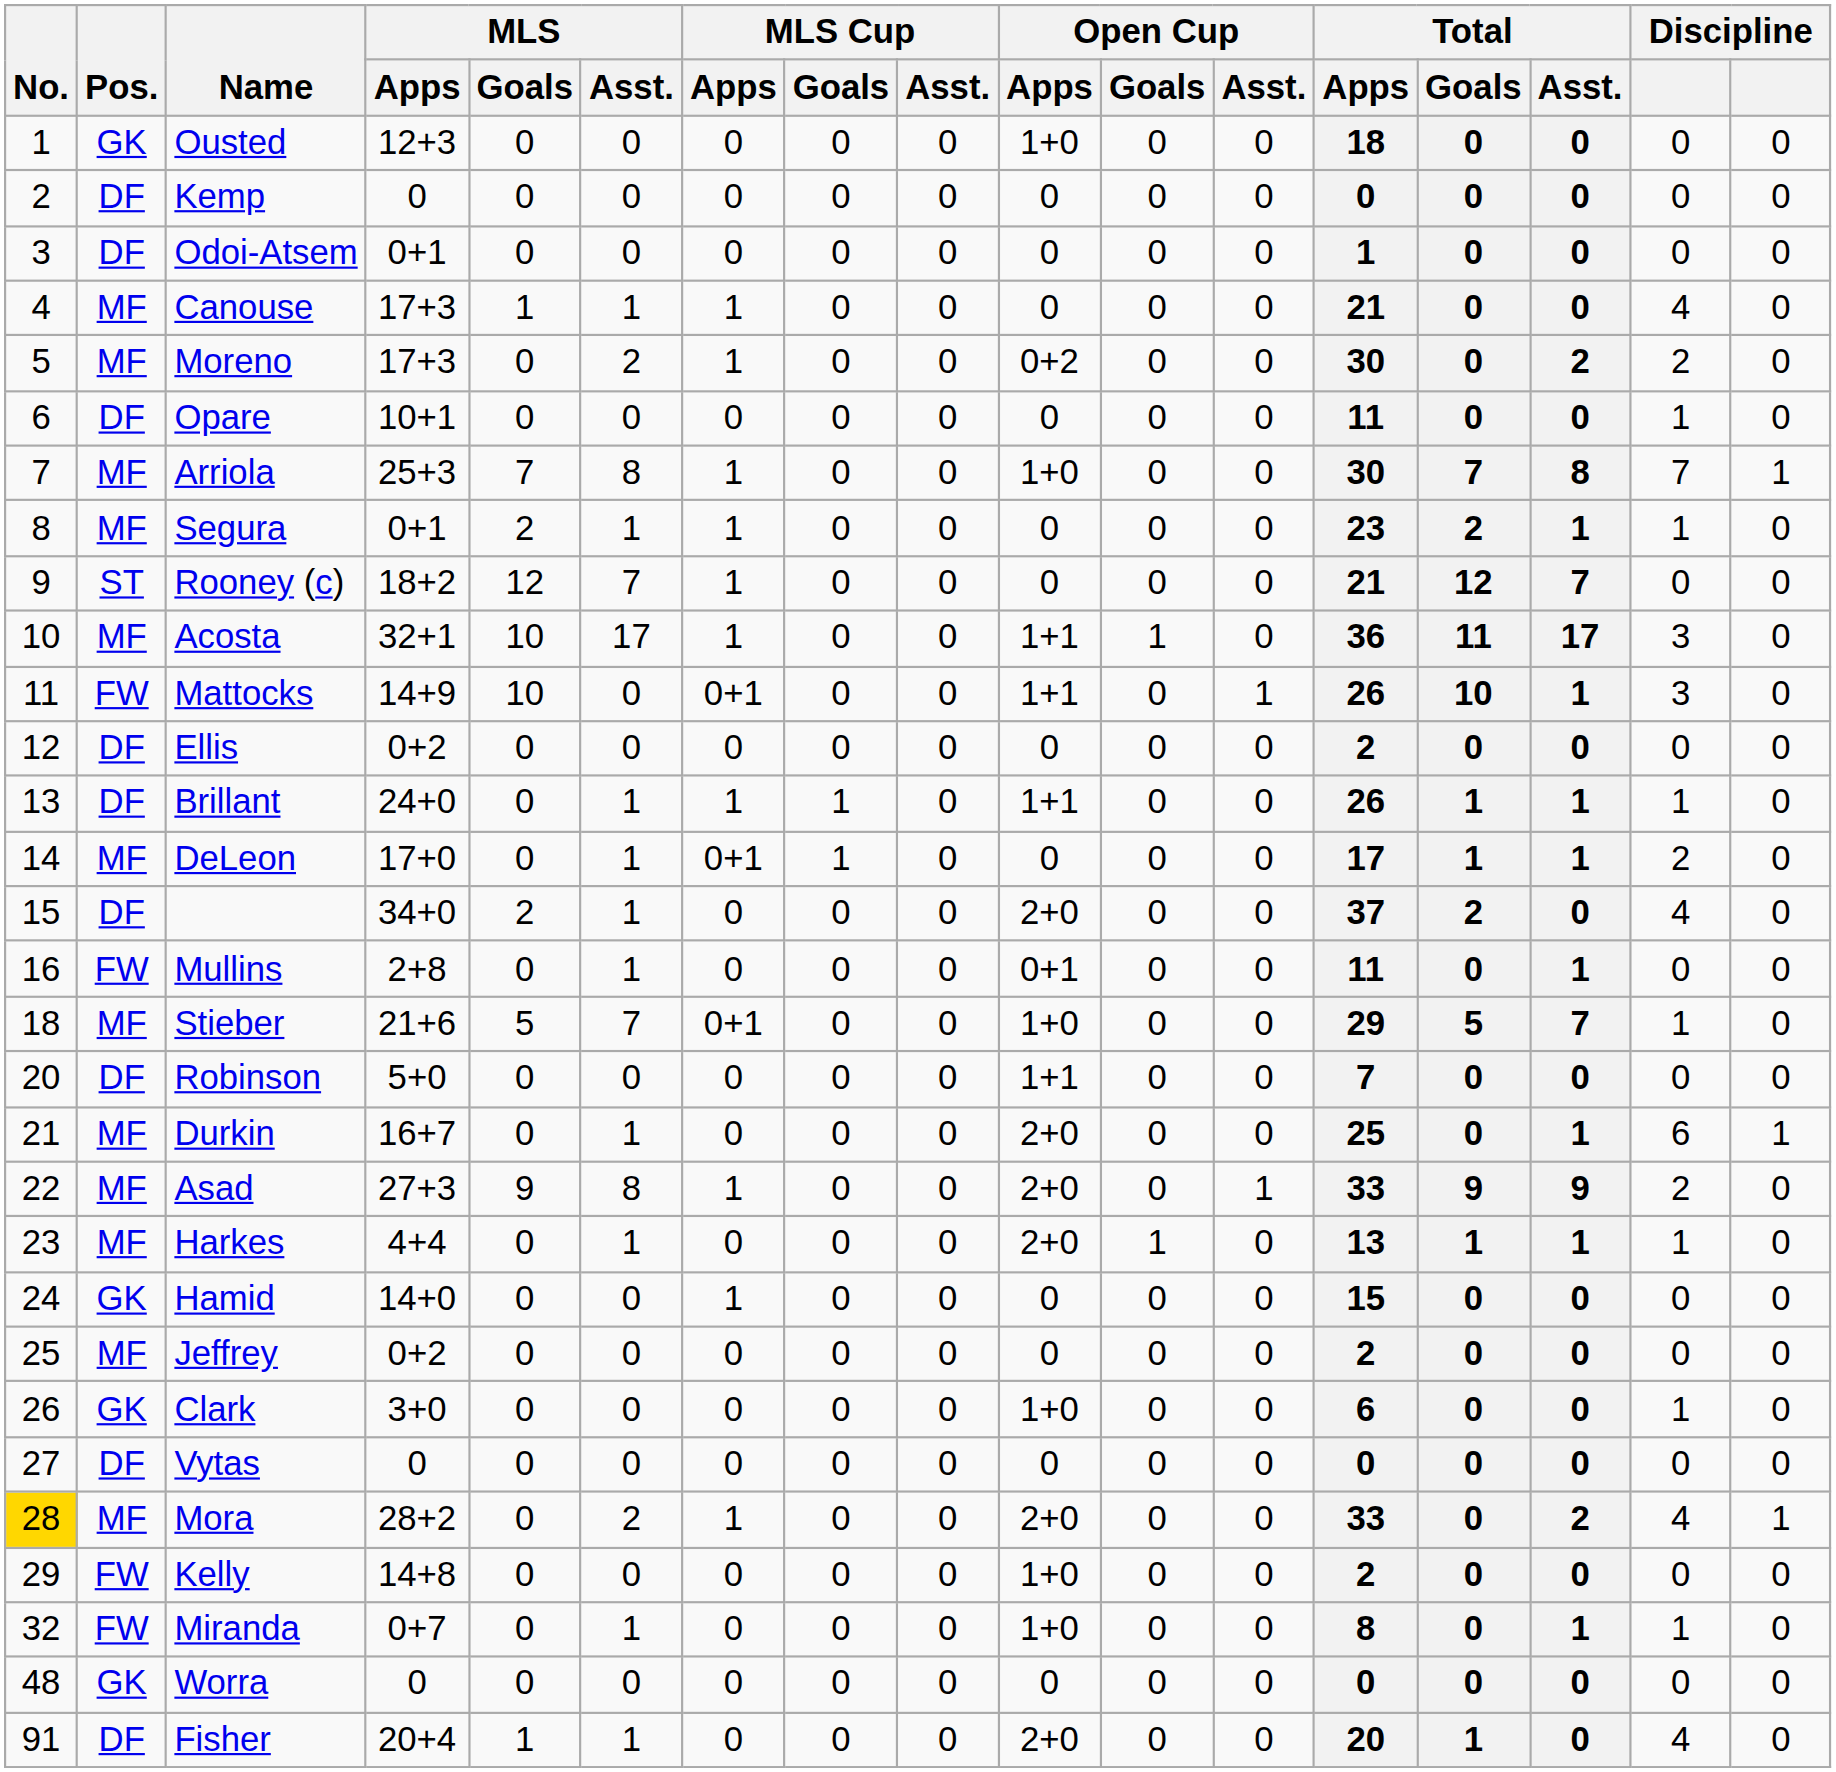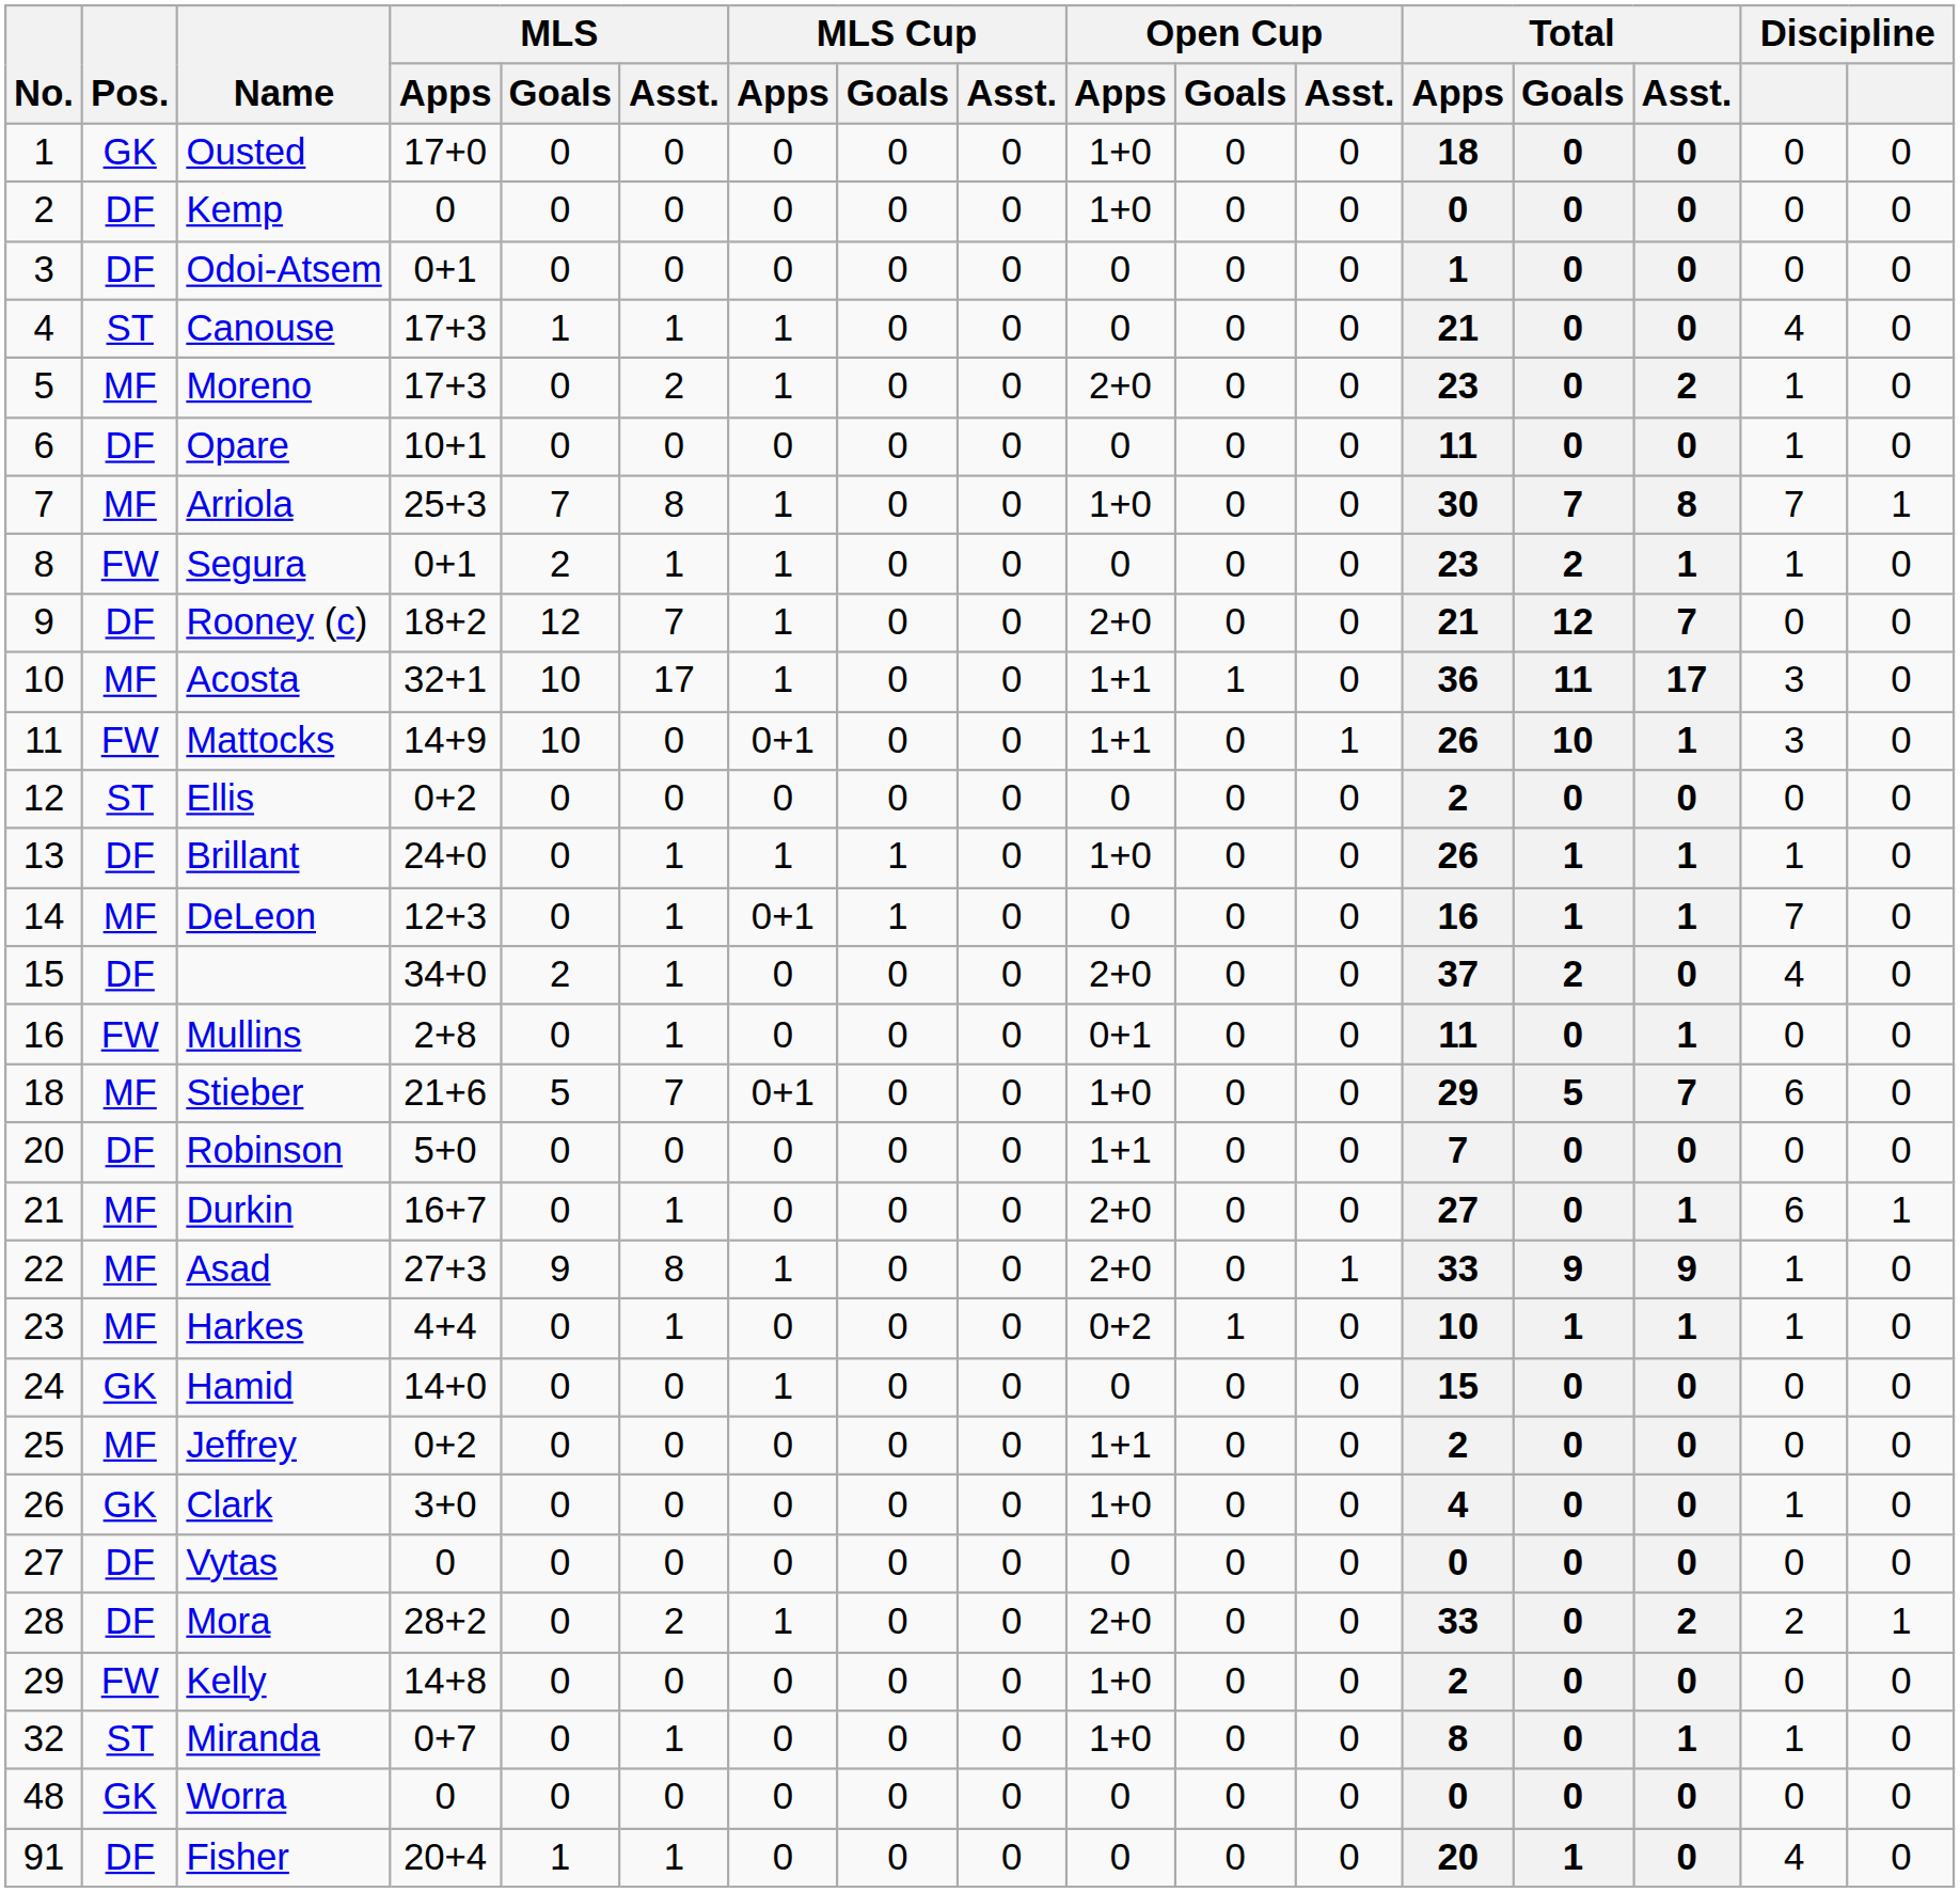Ousted | MLS / Apps: 12+3 -> 17+0
Kemp | Open Cup / Apps: 0 -> 1+0
Canouse | Pos.: MF -> ST
Moreno | Open Cup / Apps: 0+2 -> 2+0
Moreno | Total / Apps: 30 -> 23
Moreno | column 16: 2 -> 1
Segura | Pos.: MF -> FW
Rooney (c) | Pos.: ST -> DF
Rooney (c) | Open Cup / Apps: 0 -> 2+0
Ellis | Pos.: DF -> ST
Brillant | Open Cup / Apps: 1+1 -> 1+0
DeLeon | MLS / Apps: 17+0 -> 12+3
DeLeon | Total / Apps: 17 -> 16
DeLeon | column 16: 2 -> 7
Stieber | column 16: 1 -> 6
Durkin | Total / Apps: 25 -> 27
Asad | column 16: 2 -> 1
Harkes | Open Cup / Apps: 2+0 -> 0+2
Harkes | Total / Apps: 13 -> 10
Jeffrey | Open Cup / Apps: 0 -> 1+1
Clark | Total / Apps: 6 -> 4
Mora | No.: gold background -> no background
Mora | Pos.: MF -> DF
Mora | column 16: 4 -> 2
Miranda | Pos.: FW -> ST
Fisher | Open Cup / Apps: 2+0 -> 0
